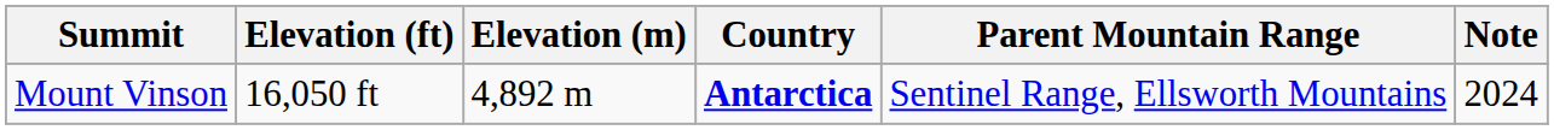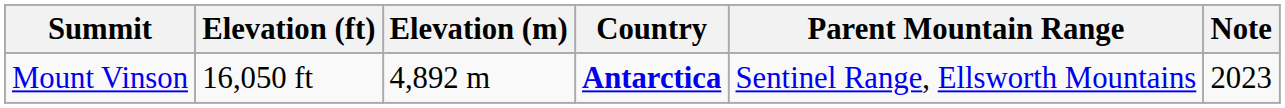Mount Vinson | Note: 2024 -> 2023
